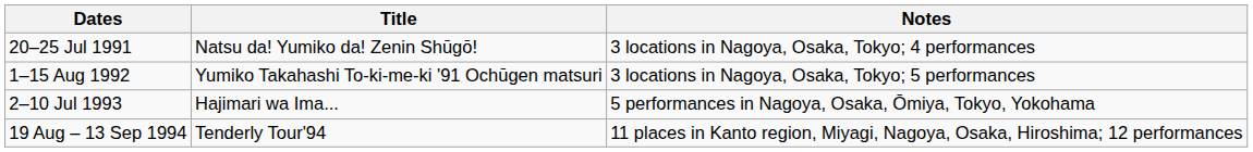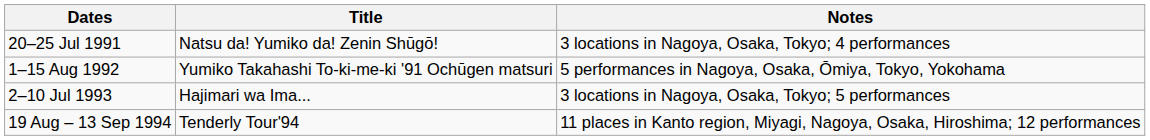1–15 Aug 1992 | Notes: 3 locations in Nagoya, Osaka, Tokyo; 5 performances -> 5 performances in Nagoya, Osaka, Ōmiya, Tokyo, Yokohama
2–10 Jul 1993 | Notes: 5 performances in Nagoya, Osaka, Ōmiya, Tokyo, Yokohama -> 3 locations in Nagoya, Osaka, Tokyo; 5 performances
